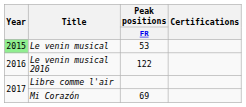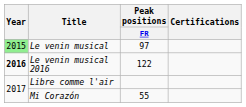Le venin musical | Peak positions / FR: 53 -> 97
Le venin musical 2016 | Year: normal -> bold
Mi Corazón | Peak positions / FR: 69 -> 55
